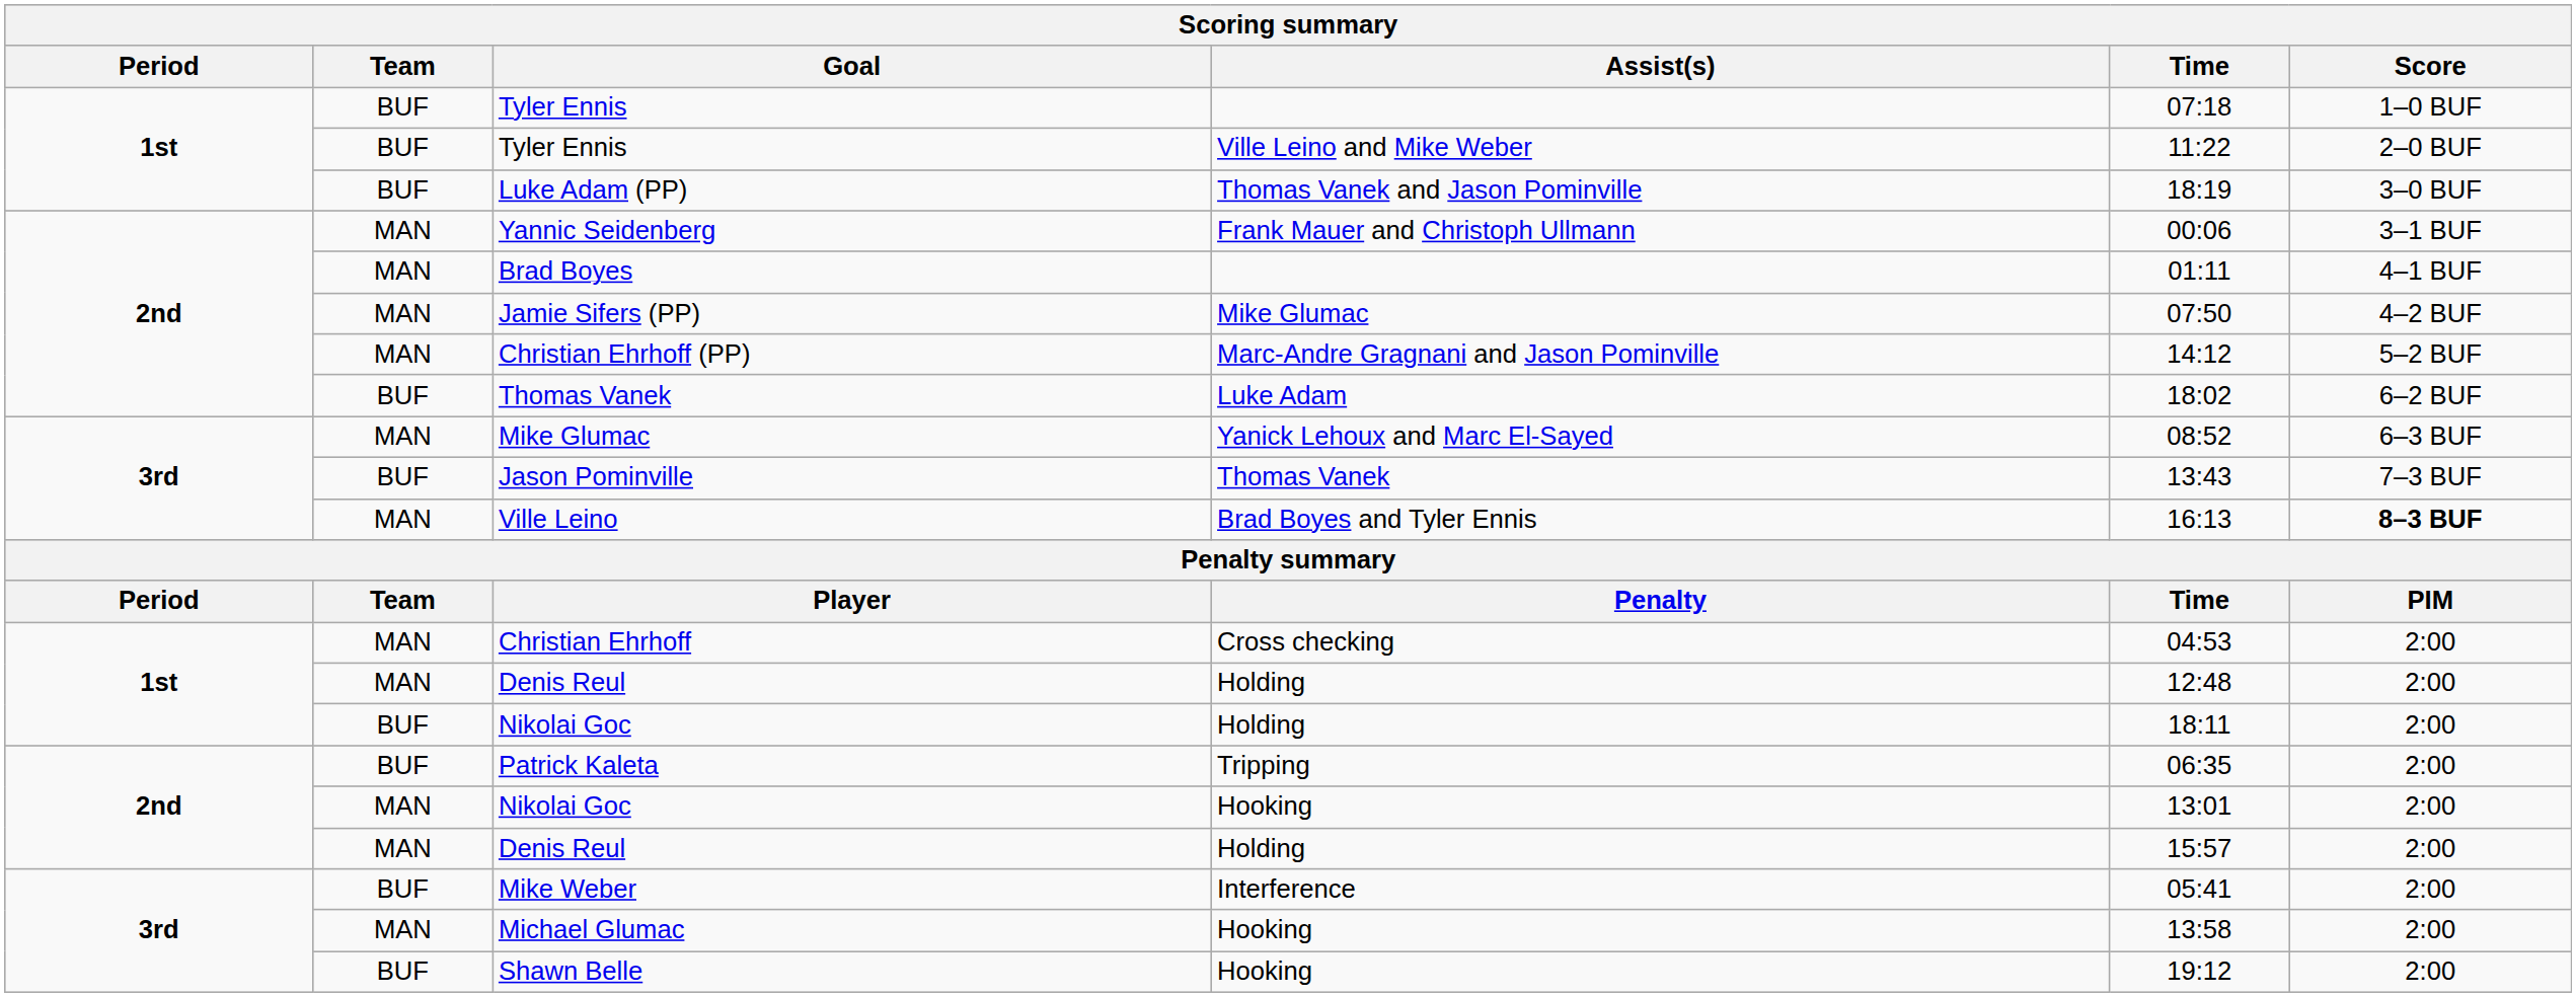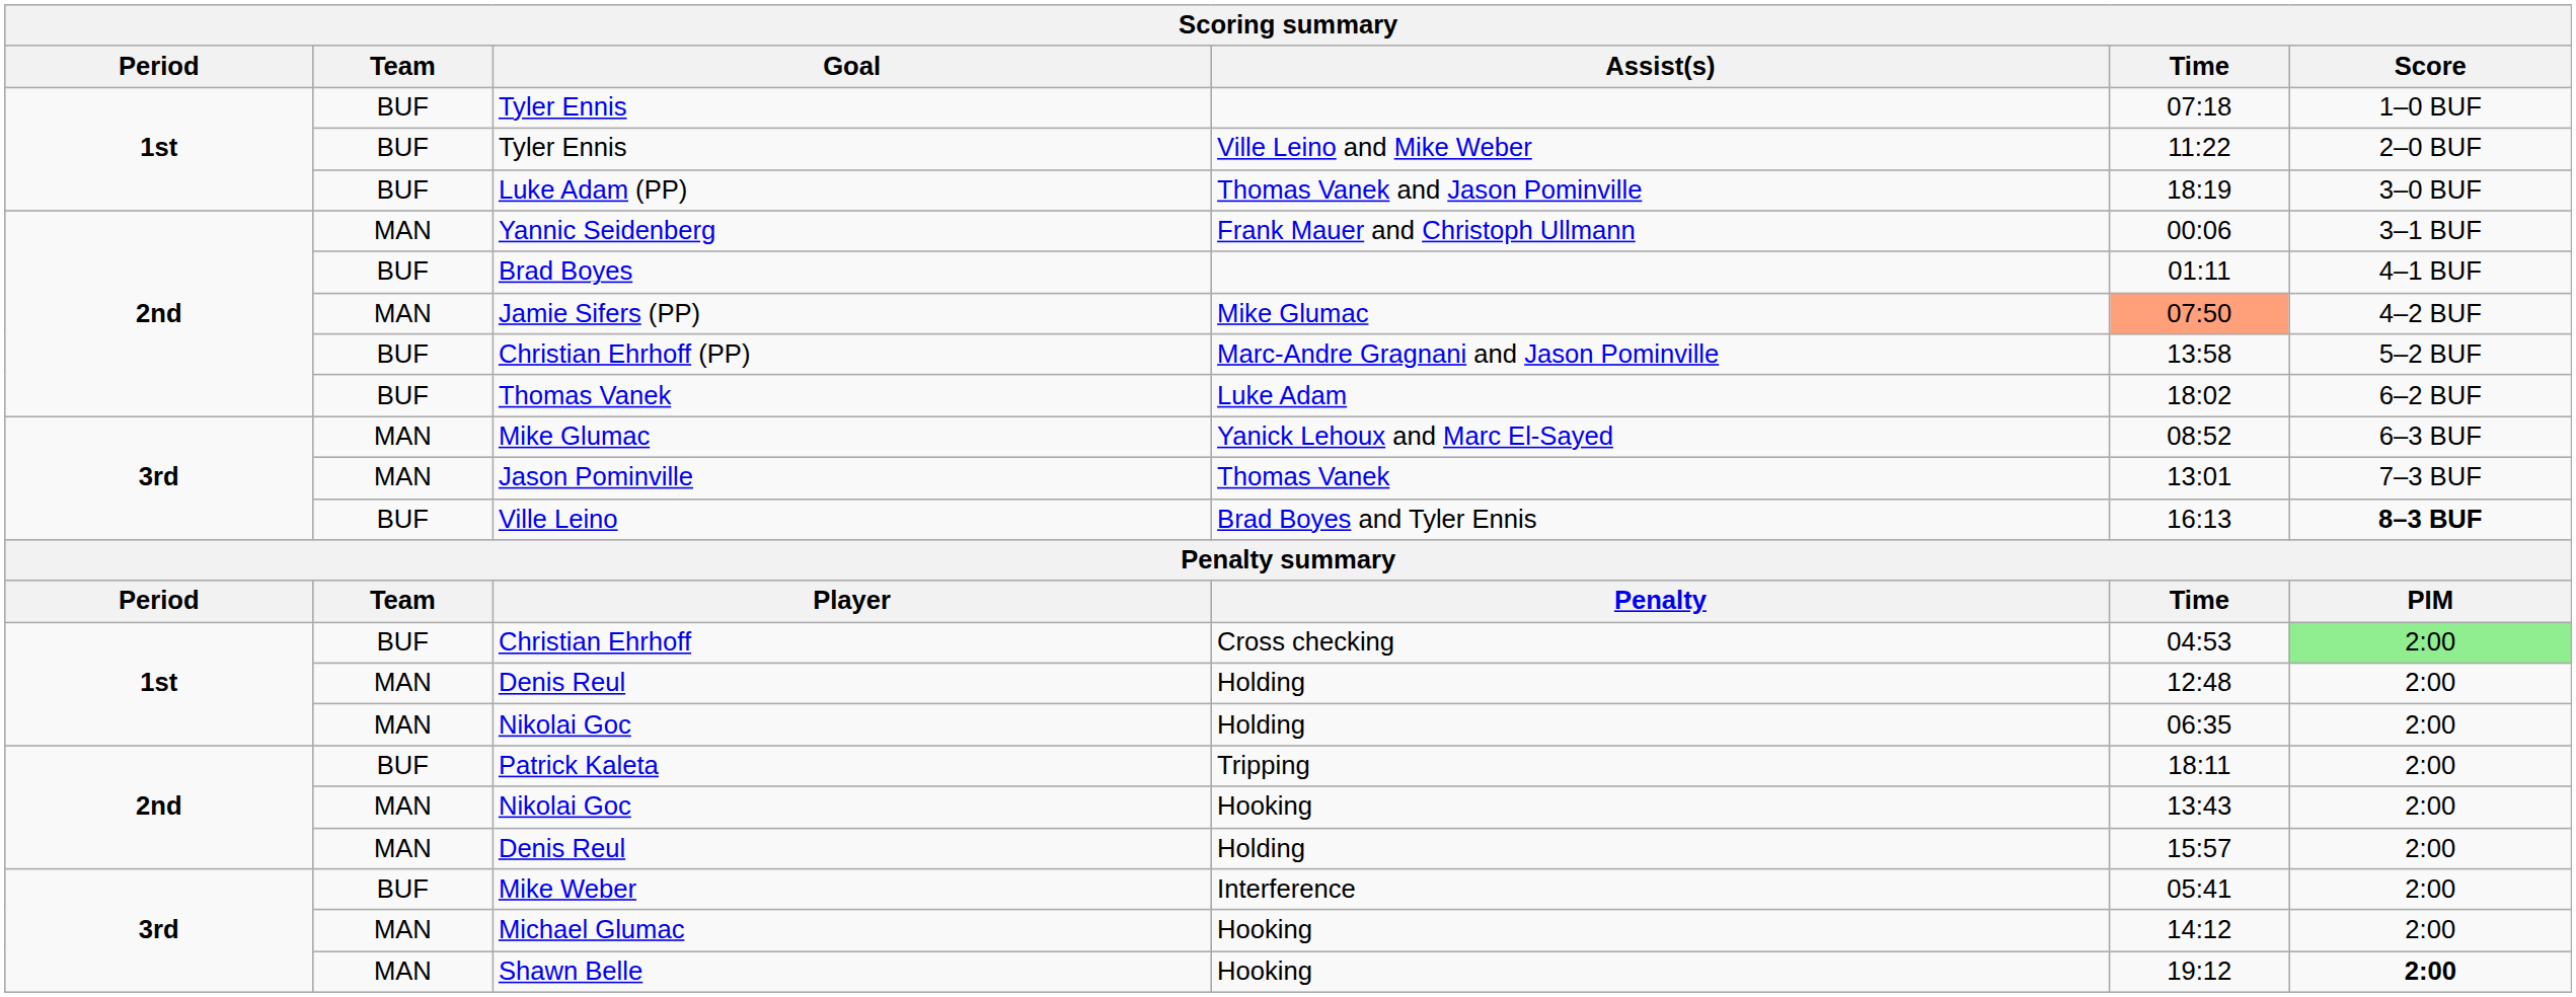Brad Boyes | Team: MAN -> BUF
Jamie Sifers (PP) | Time: no background -> lightsalmon background
Christian Ehrhoff (PP) | Team: MAN -> BUF
Christian Ehrhoff (PP) | Time: 14:12 -> 13:58
Jason Pominville | Team: BUF -> MAN
Jason Pominville | Time: 13:43 -> 13:01
Ville Leino | Team: MAN -> BUF
Christian Ehrhoff | Team: MAN -> BUF
Christian Ehrhoff | Score: no background -> lightgreen background
Nikolai Goc / Holding | Team: BUF -> MAN
Nikolai Goc / Holding | Time: 18:11 -> 06:35
Patrick Kaleta | Time: 06:35 -> 18:11
Nikolai Goc / Hooking | Time: 13:01 -> 13:43
Michael Glumac | Time: 13:58 -> 14:12
Shawn Belle | Team: BUF -> MAN
Shawn Belle | Score: normal -> bold
